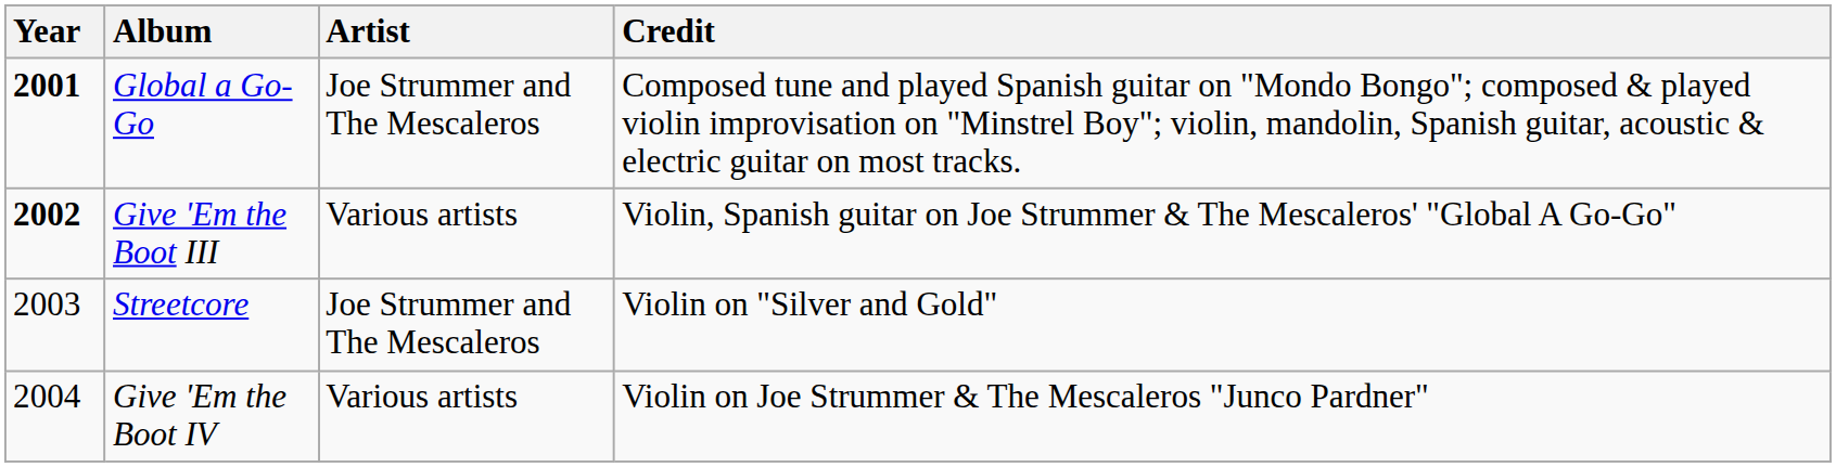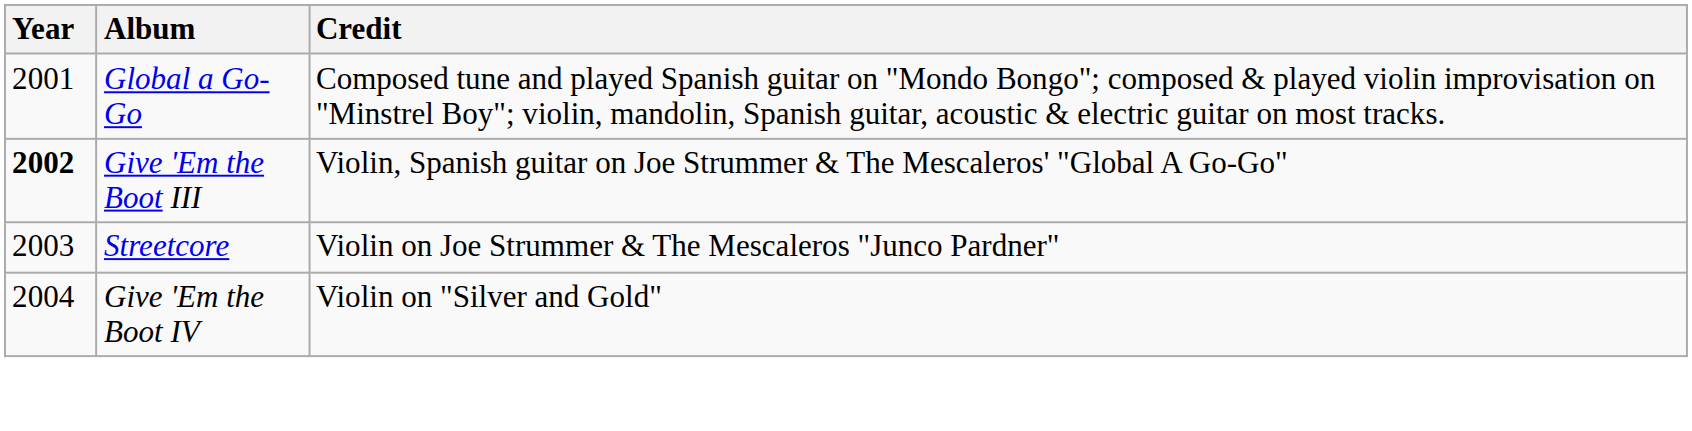- column: Artist | Joe Strummer and The Mescaleros | Various artists | Joe Strummer and The Mescaleros | Various artists
Global a Go-Go | Year: bold -> normal
Streetcore | Credit: Violin on "Silver and Gold" -> Violin on Joe Strummer & The Mescaleros "Junco Pardner"
Give 'Em the Boot IV | Credit: Violin on Joe Strummer & The Mescaleros "Junco Pardner" -> Violin on "Silver and Gold"
